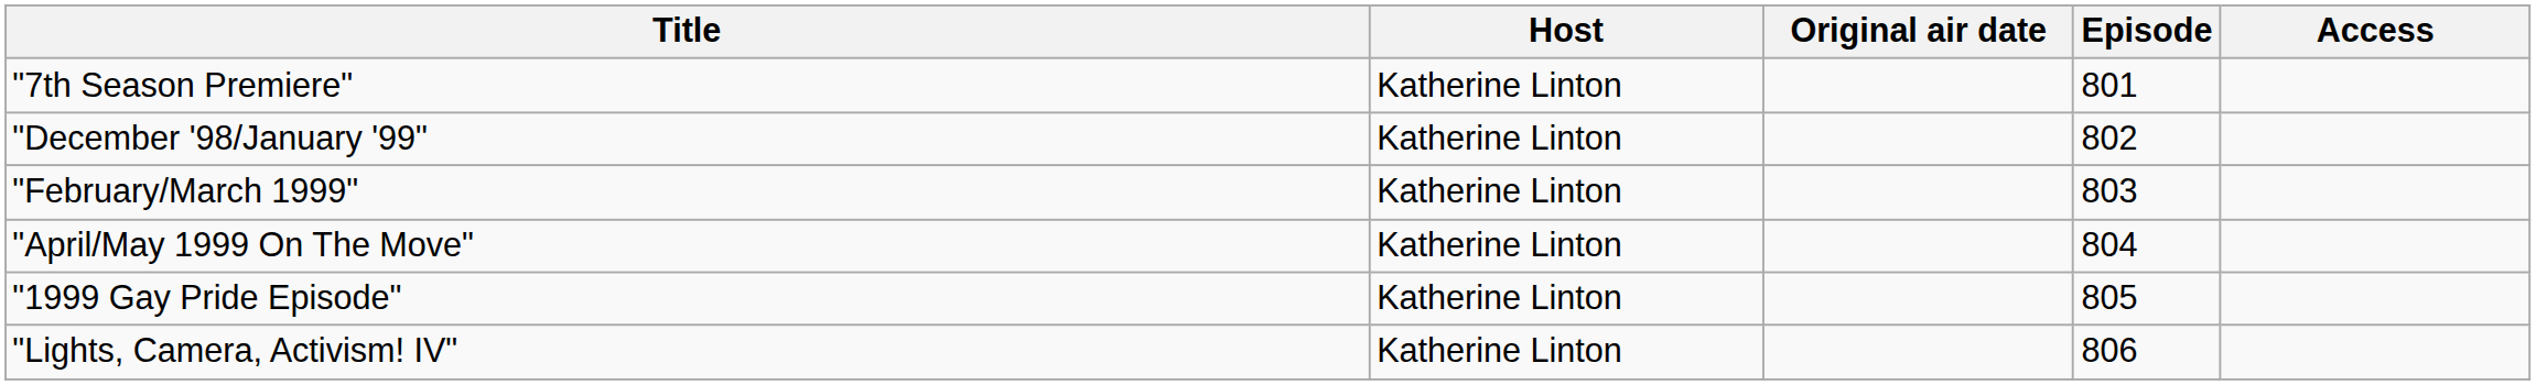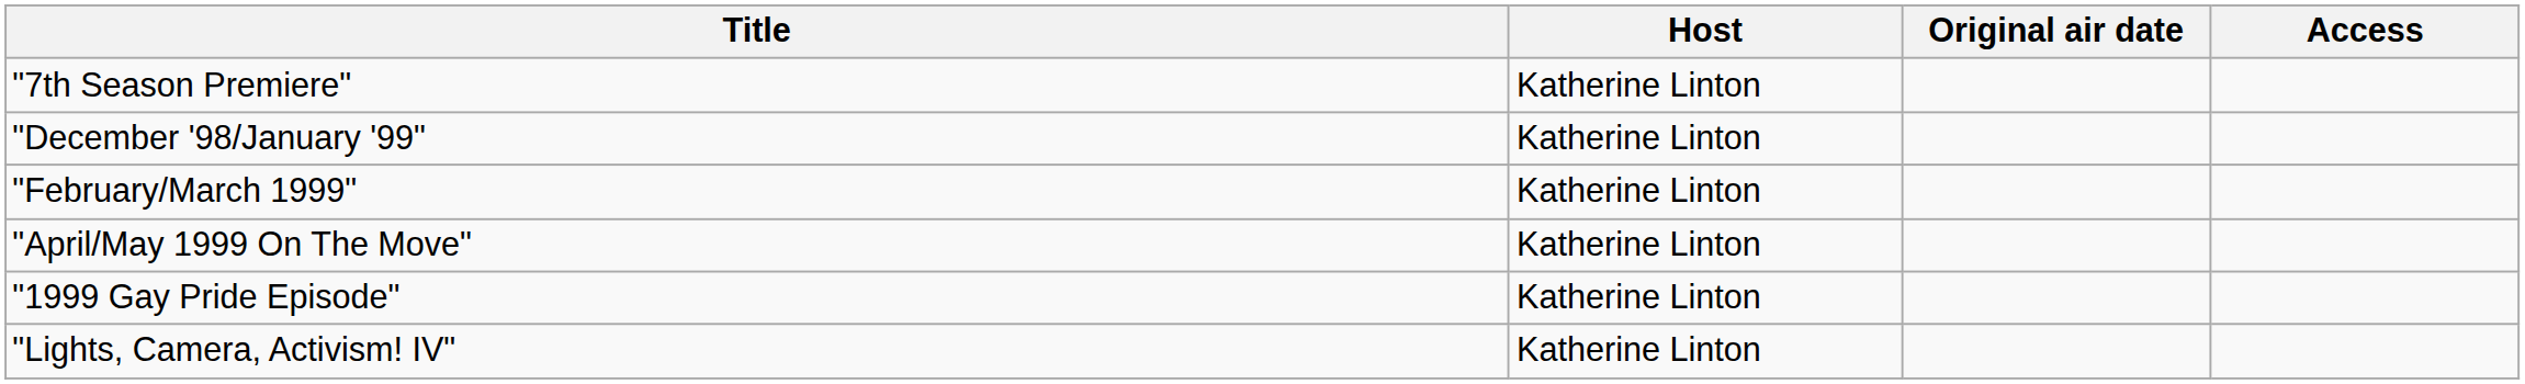- column: Episode | 801 | 802 | 803 | 804 | 805 | 806
